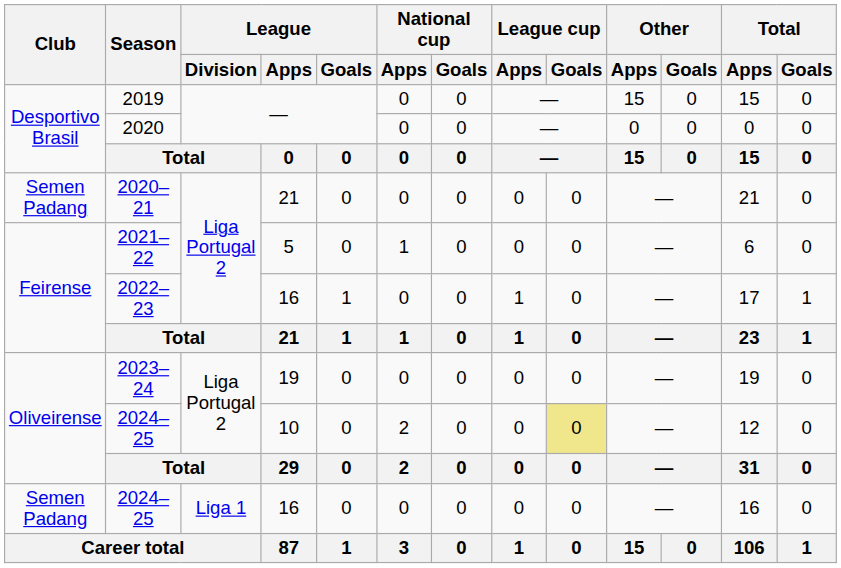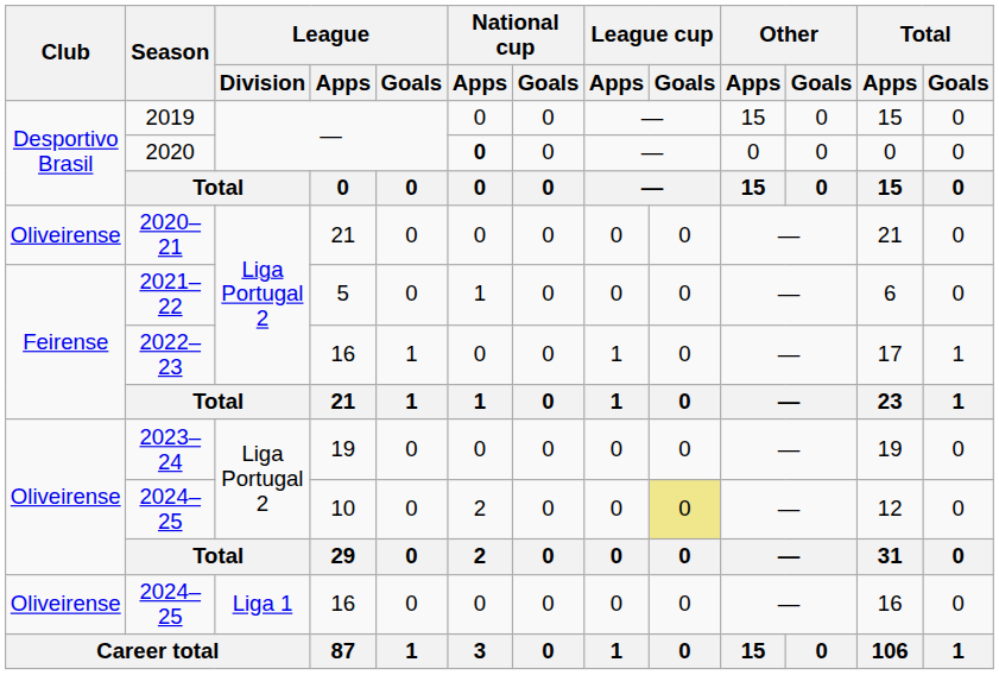2020 | National cup / Apps: normal -> bold
2020–21 | Club: Semen Padang -> Oliveirense
2024–25 / 16 | Club: Semen Padang -> Oliveirense
